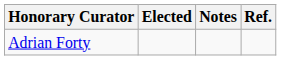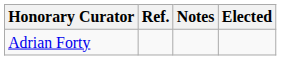columns swapped: Elected <-> Ref.
